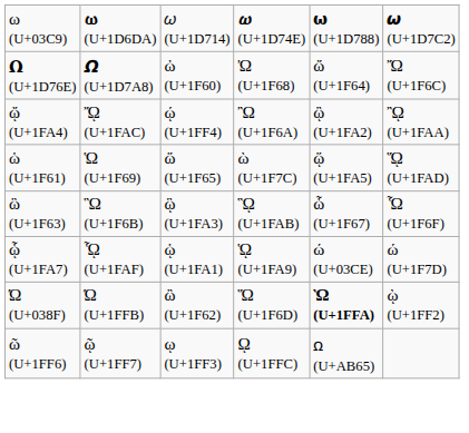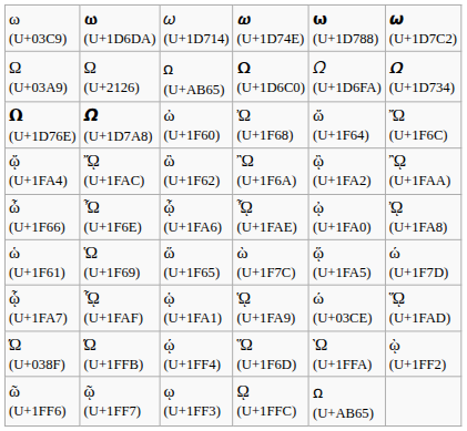+ row: Ω (U+03A9) | Ω (U+2126) | ꭥ (U+AB65) | 𝛀 (U+1D6C0) | 𝛺 (U+1D6FA) | 𝜴 (U+1D734)
ᾤ (U+1FA4) | column 3: ῴ (U+1FF4) -> ὢ (U+1F62)
+ row: ὦ (U+1F66) | Ὦ (U+1F6E) | ᾦ (U+1FA6) | ᾮ (U+1FAE) | ᾠ (U+1FA0) | ᾨ (U+1FA8)
ὡ (U+1F61) | column 6: ᾭ (U+1FAD) -> ώ (U+1F7D)
- row: ὣ (U+1F63) | Ὣ (U+1F6B) | ᾣ (U+1FA3) | ᾫ (U+1FAB) | ὧ (U+1F67) | Ὧ (U+1F6F)
ᾧ (U+1FA7) | column 6: ώ (U+1F7D) -> ᾭ (U+1FAD)
Ώ (U+038F) | column 3: ὢ (U+1F62) -> ῴ (U+1FF4)
Ώ (U+038F) | column 5: bold -> normal
